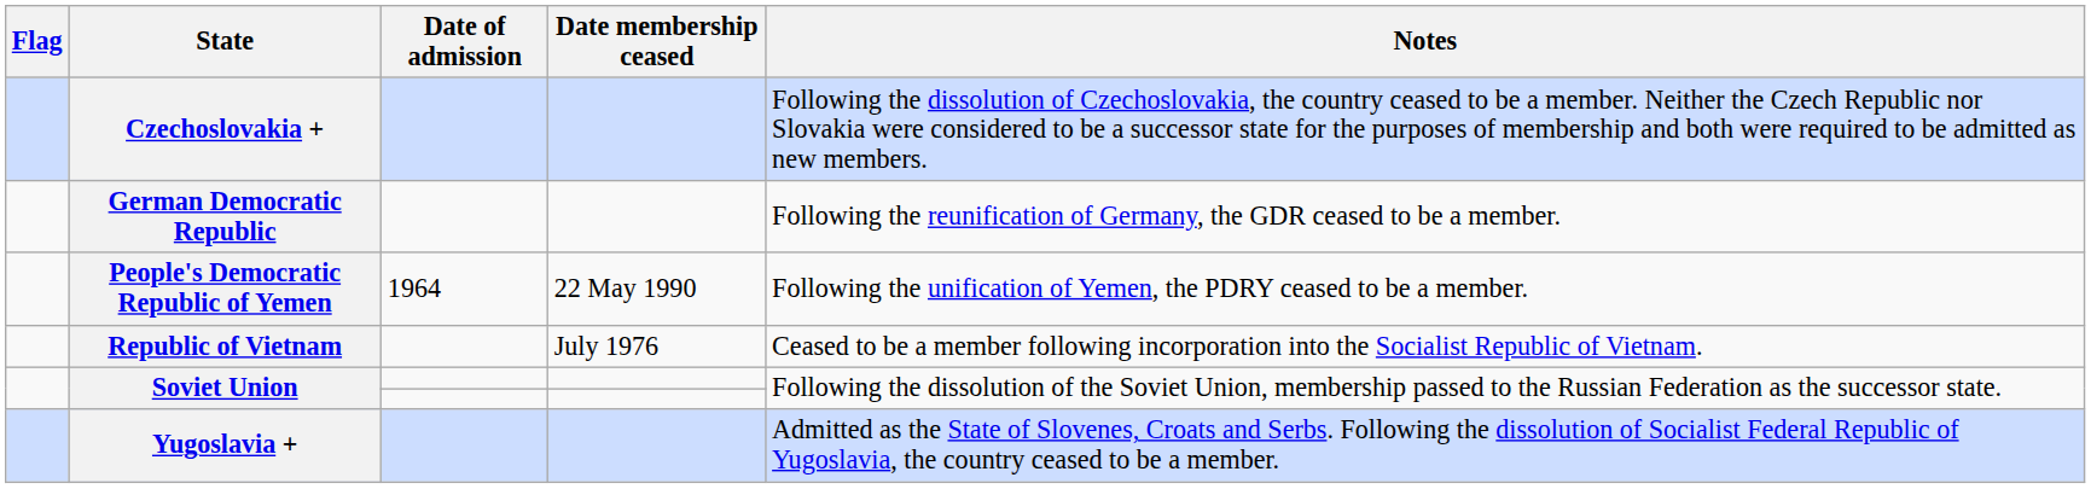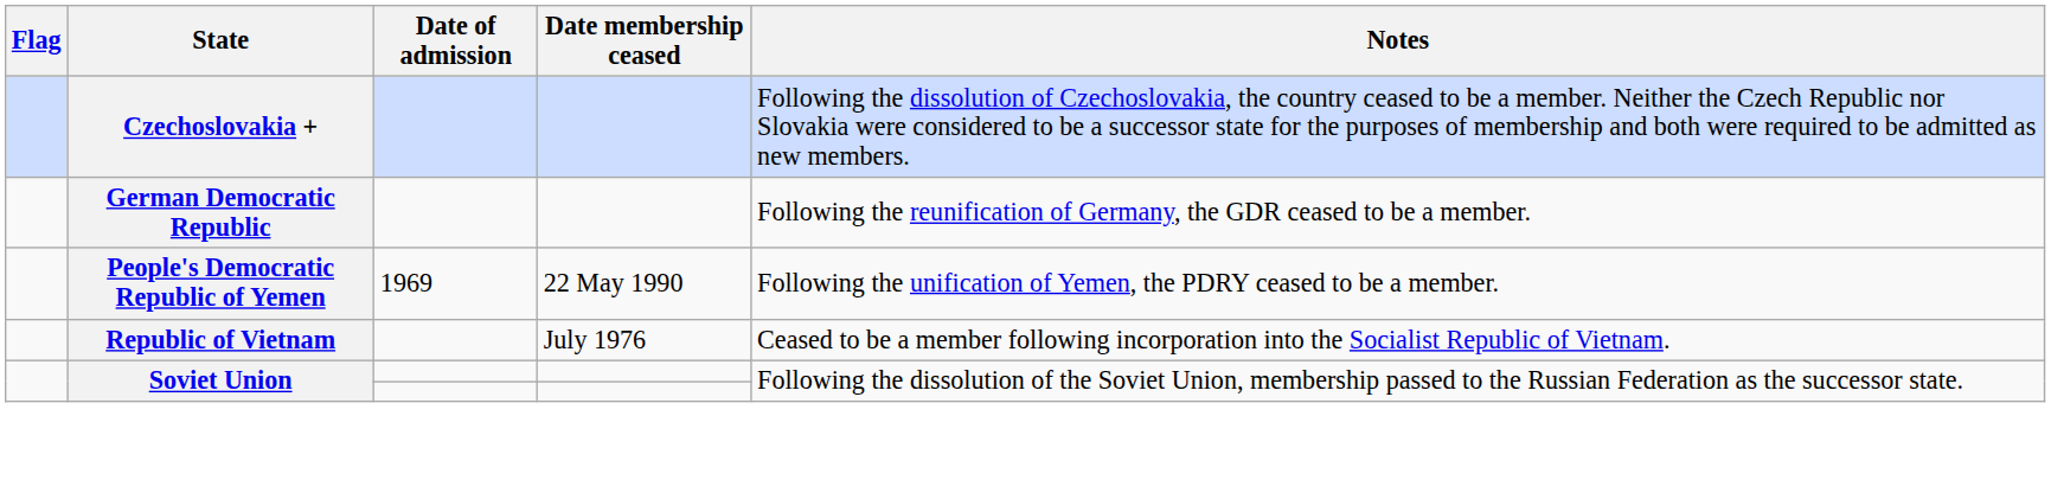People's Democratic Republic of Yemen | Date of admission: 1964 -> 1969
- row: Yugoslavia + | Admitted as the State of Slovenes, Croats and Serbs. Following the dissolution of Socialist Federal Republic of Yugoslavia, the country ceased to be a member.
